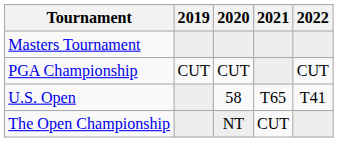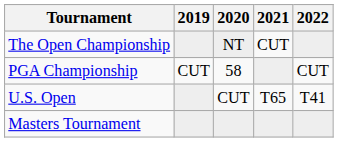rows swapped: Masters Tournament <-> The Open Championship
PGA Championship | 2020: CUT -> 58
U.S. Open | 2020: 58 -> CUT
